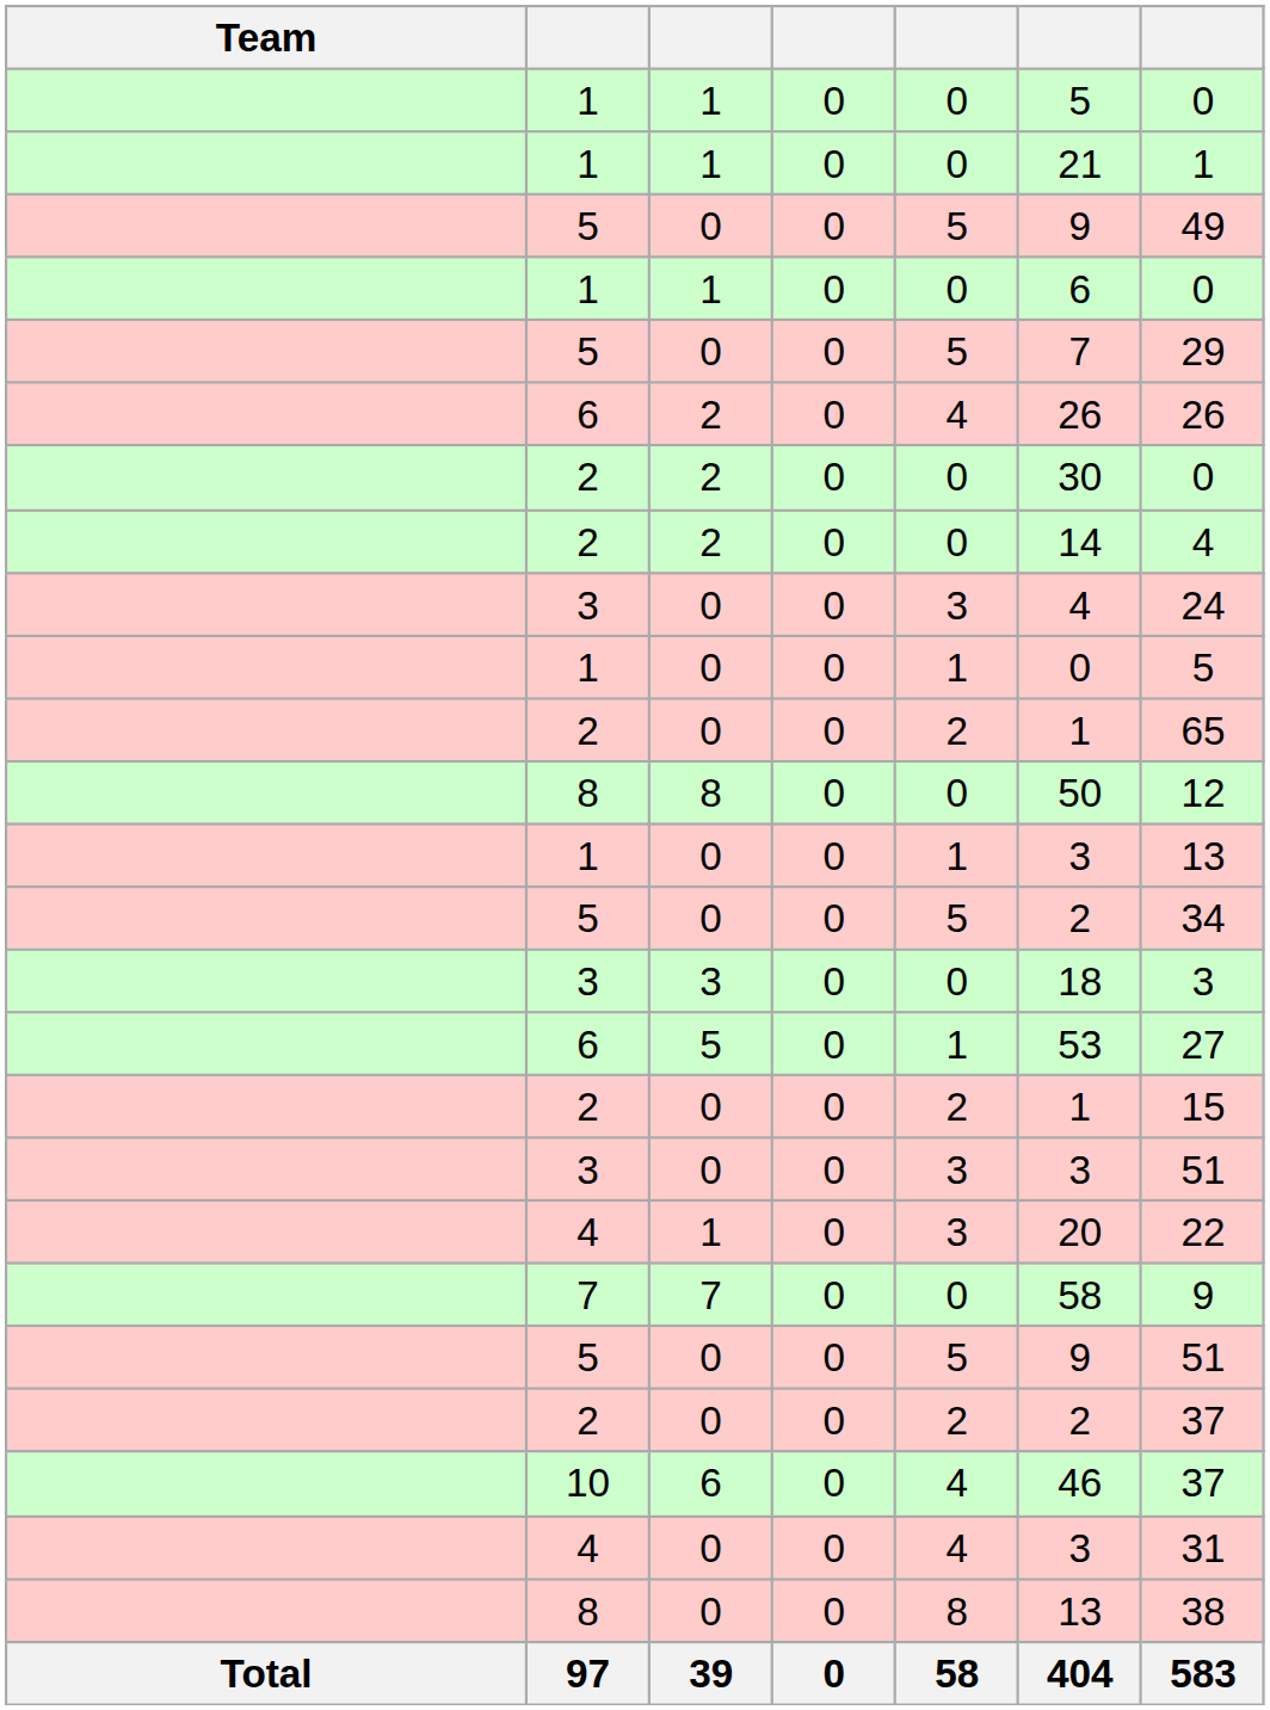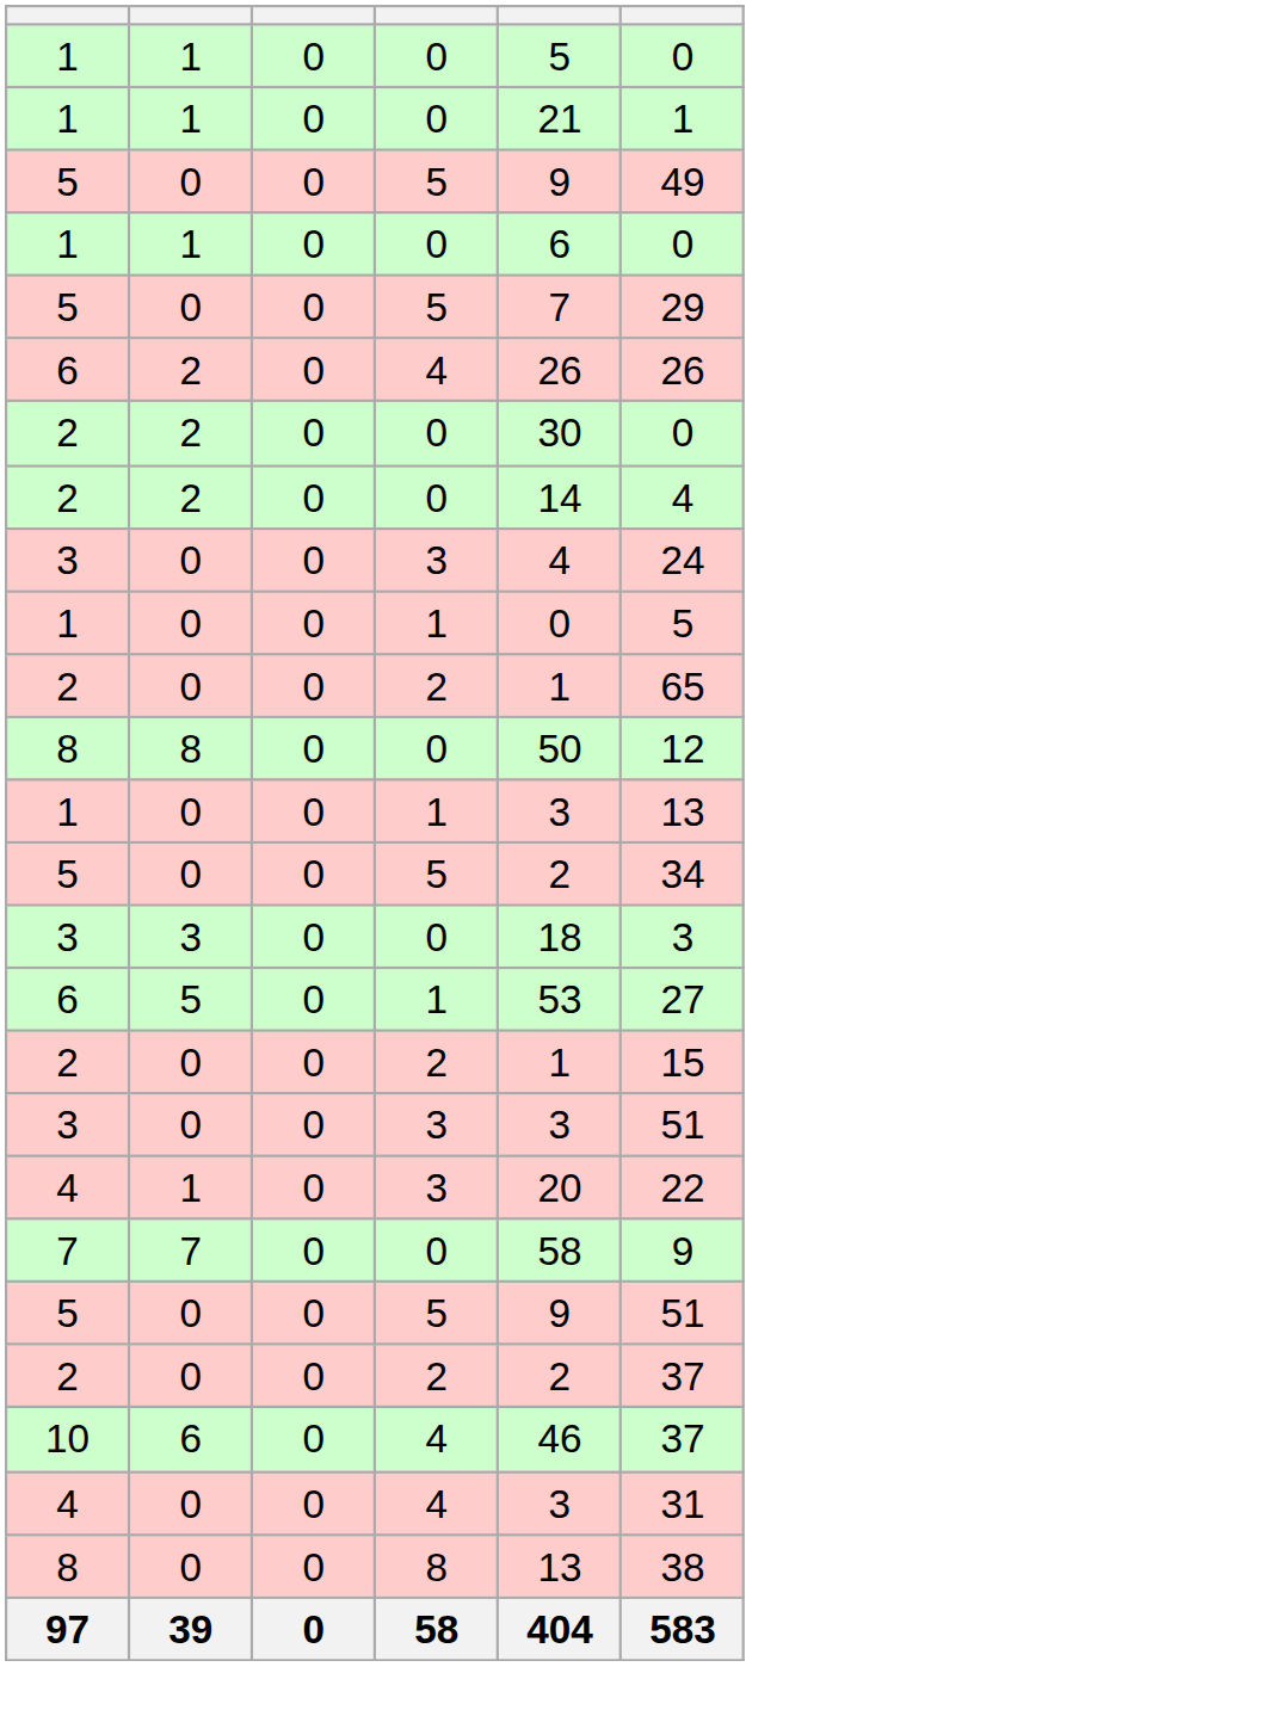- column: Team | Total
